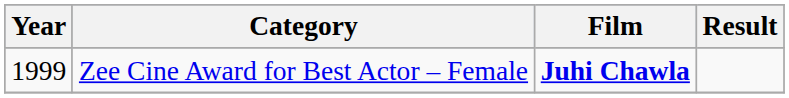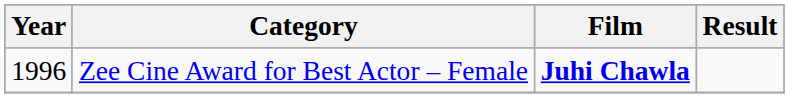Zee Cine Award for Best Actor – Female | Year: 1999 -> 1996
